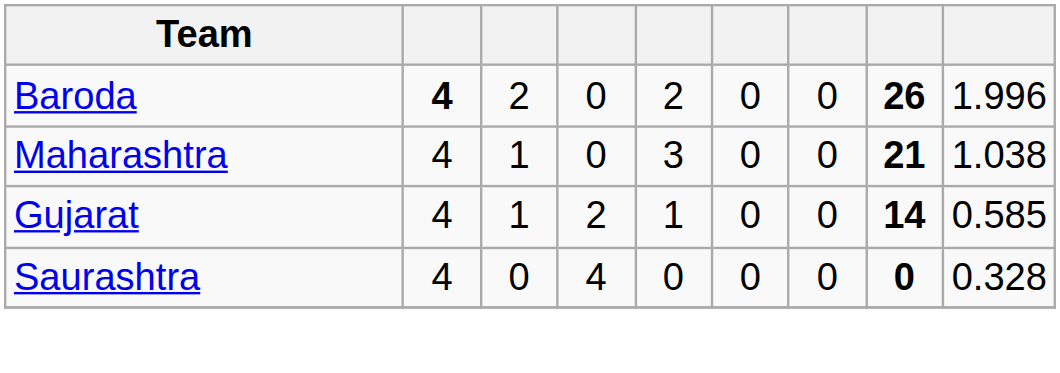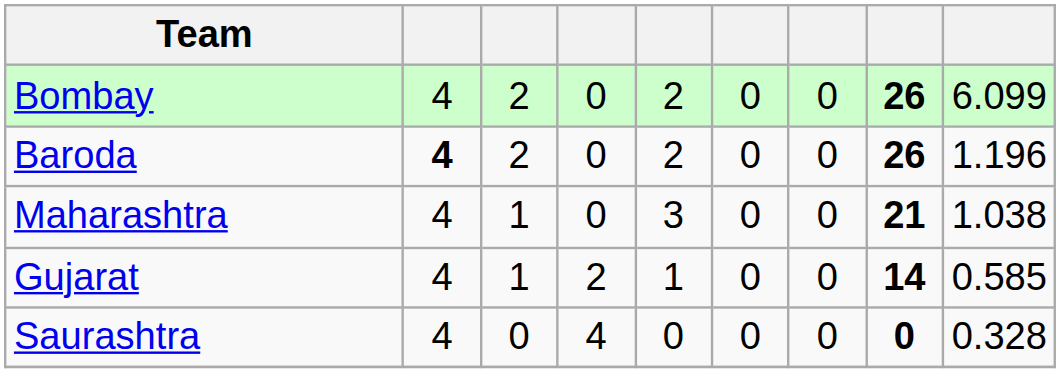+ row: Bombay | 4 | 2 | 0 | 2 | 0 | 0 | 26 | 6.099
Baroda | column 9: 1.996 -> 1.196
